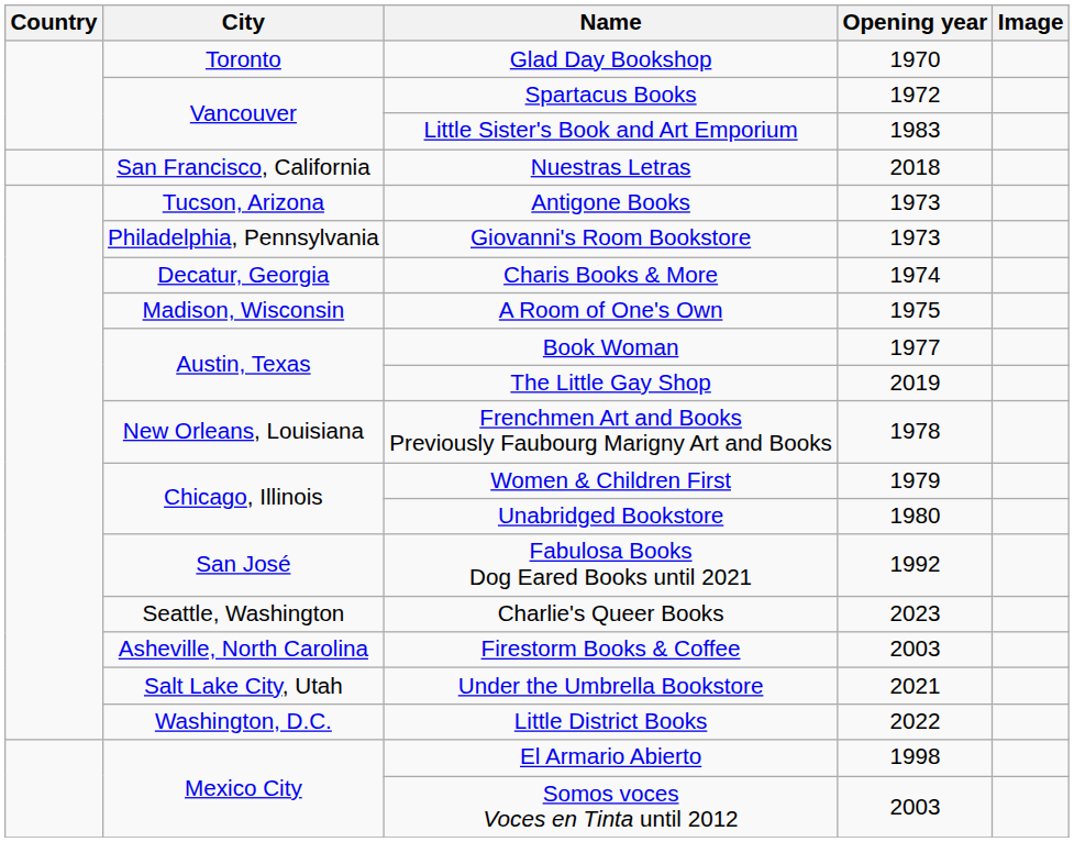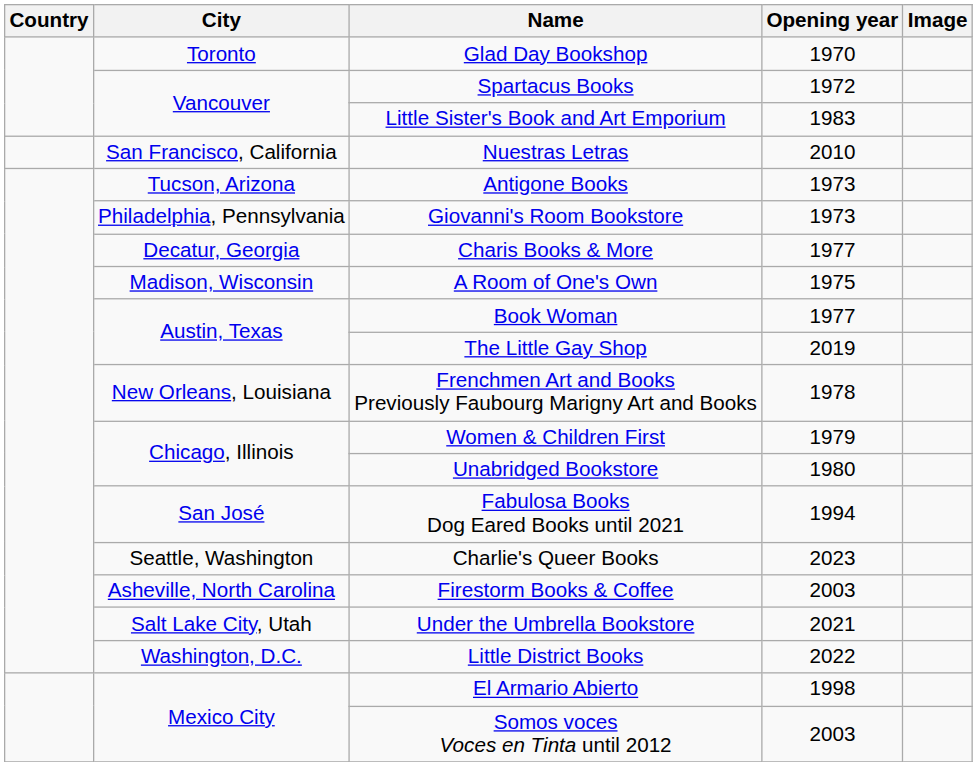Nuestras Letras | Opening year: 2018 -> 2010
Charis Books & More | Opening year: 1974 -> 1977
Fabulosa Books Dog Eared Books until 2021 | Opening year: 1992 -> 1994
